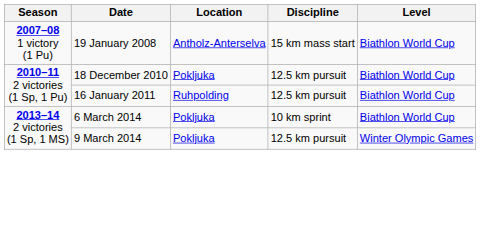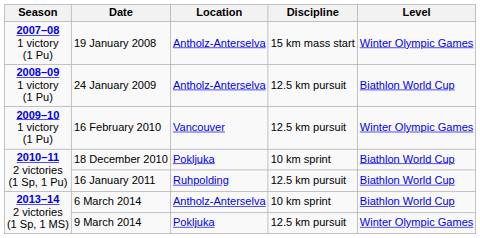19 January 2008 | Level: Biathlon World Cup -> Winter Olympic Games
+ row: 2008–09 1 victory (1 Pu) | 24 January 2009 | Antholz-Anterselva | 12.5 km pursuit | Biathlon World Cup
+ row: 2009–10 1 victory (1 Pu) | 16 February 2010 | Vancouver | 12.5 km pursuit | Winter Olympic Games
18 December 2010 | Discipline: 12.5 km pursuit -> 10 km sprint
6 March 2014 | Location: Pokljuka -> Antholz-Anterselva
